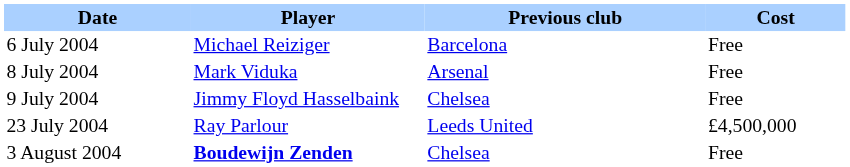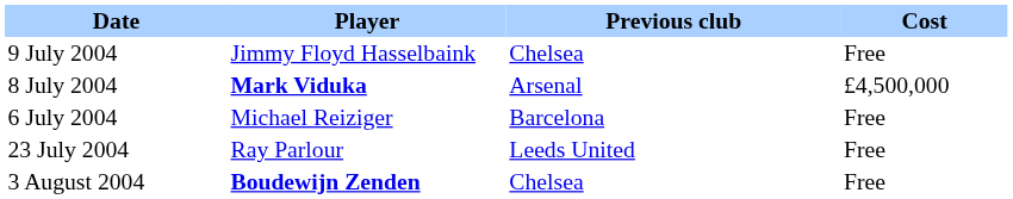rows swapped: 6 July 2004 <-> 9 July 2004
8 July 2004 | Player: normal -> bold
8 July 2004 | Cost: Free -> £4,500,000
23 July 2004 | Cost: £4,500,000 -> Free
